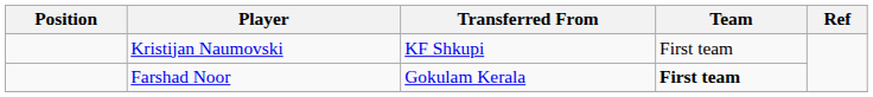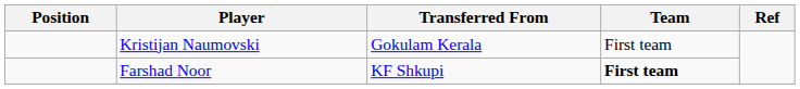Kristijan Naumovski | Transferred From: KF Shkupi -> Gokulam Kerala
Farshad Noor | Transferred From: Gokulam Kerala -> KF Shkupi
